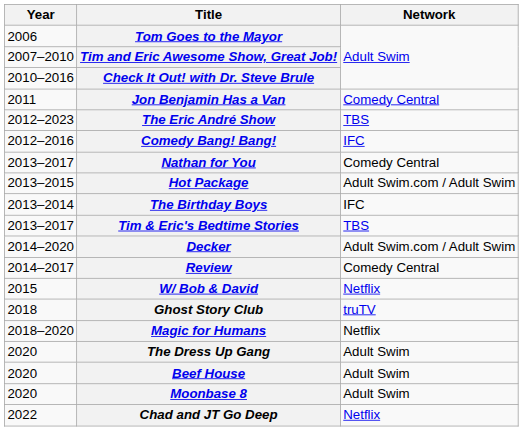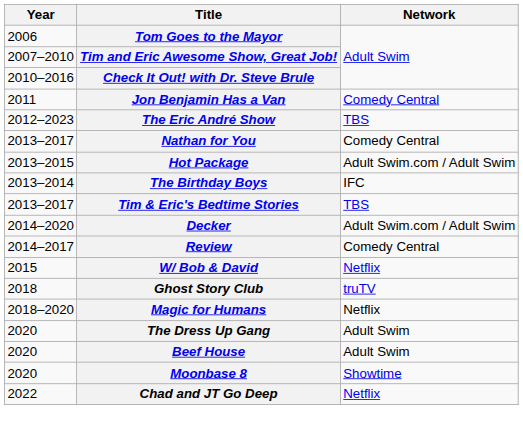- row: 2012–2016 | Comedy Bang! Bang! | IFC
Moonbase 8 | Network: Adult Swim -> Showtime
